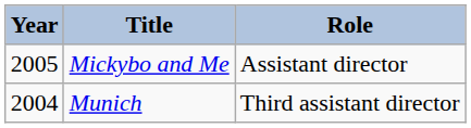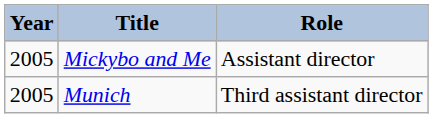Munich | Year: 2004 -> 2005
